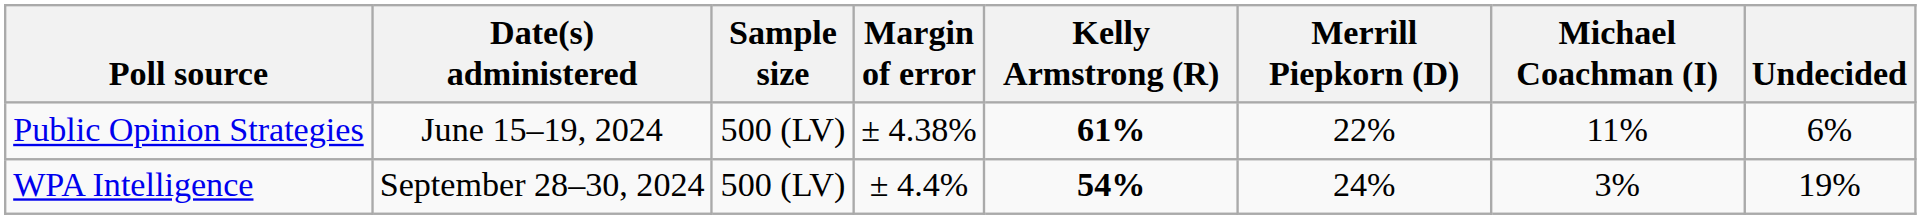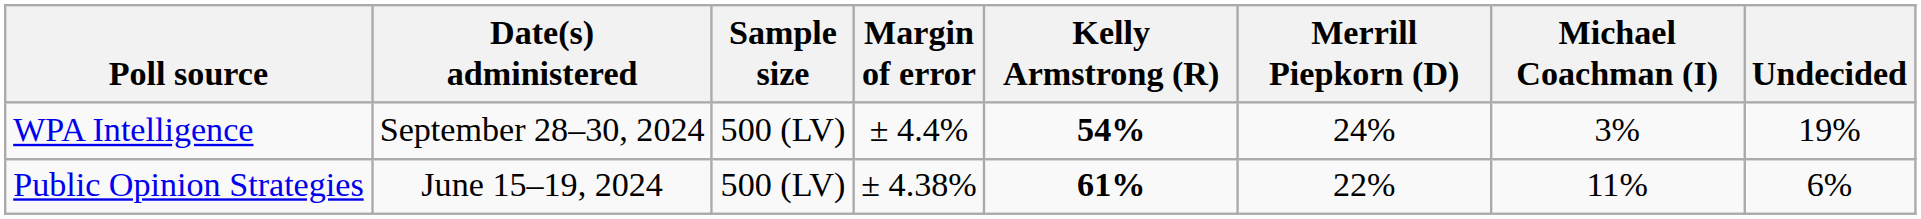rows swapped: WPA Intelligence <-> Public Opinion Strategies
